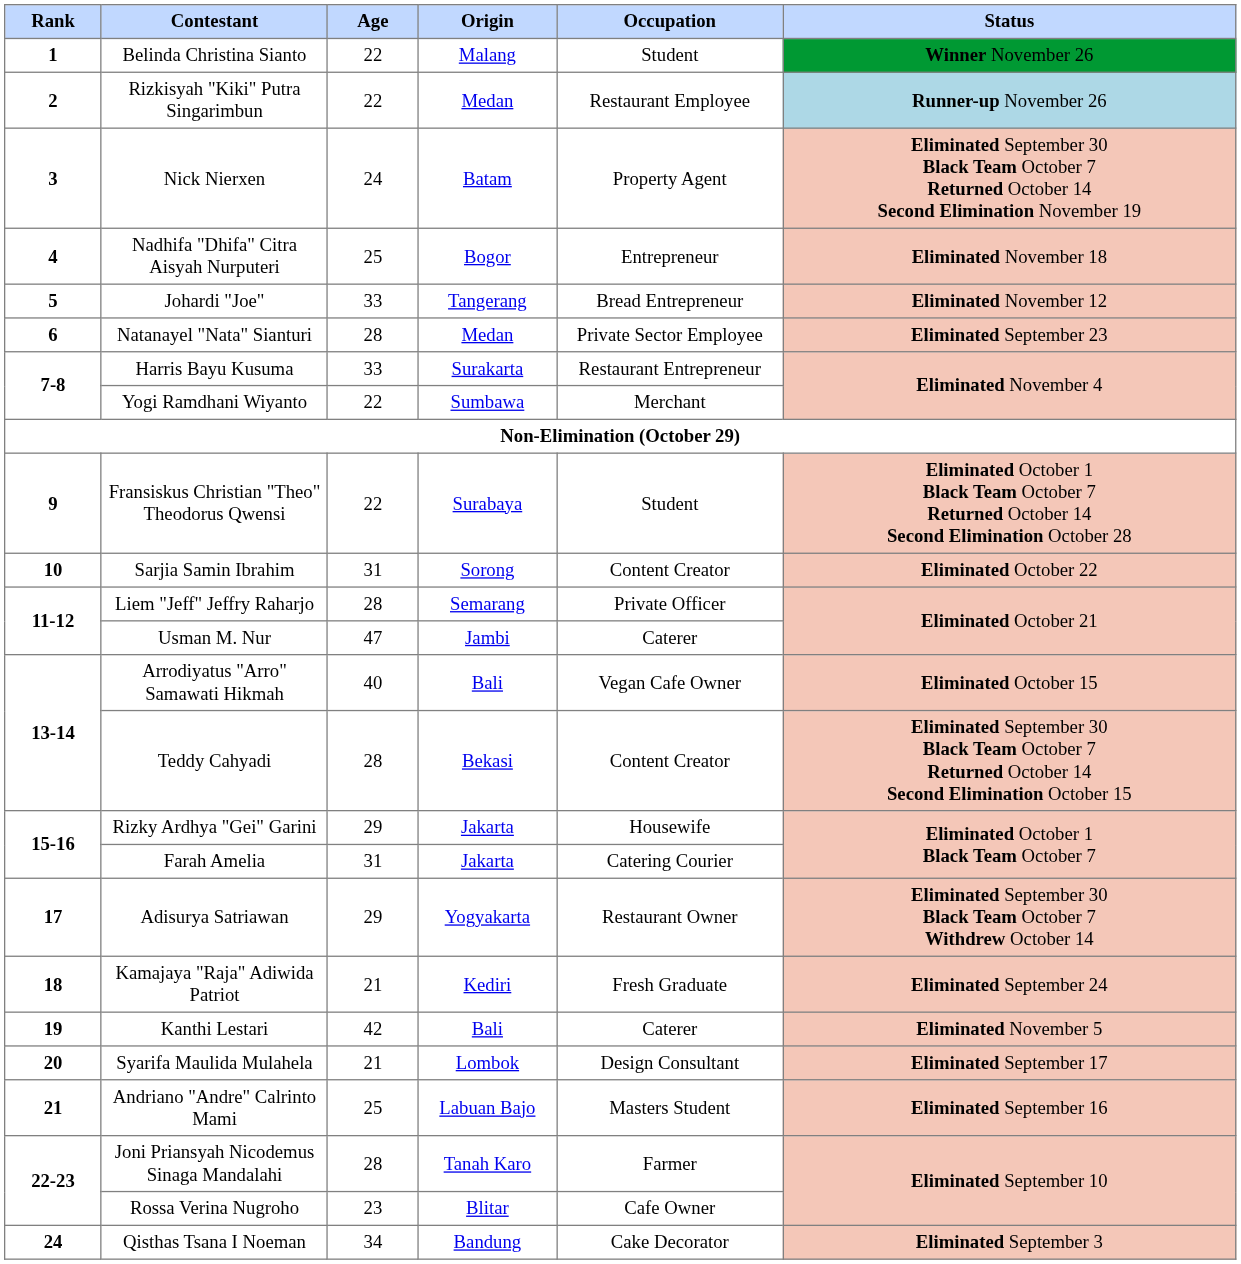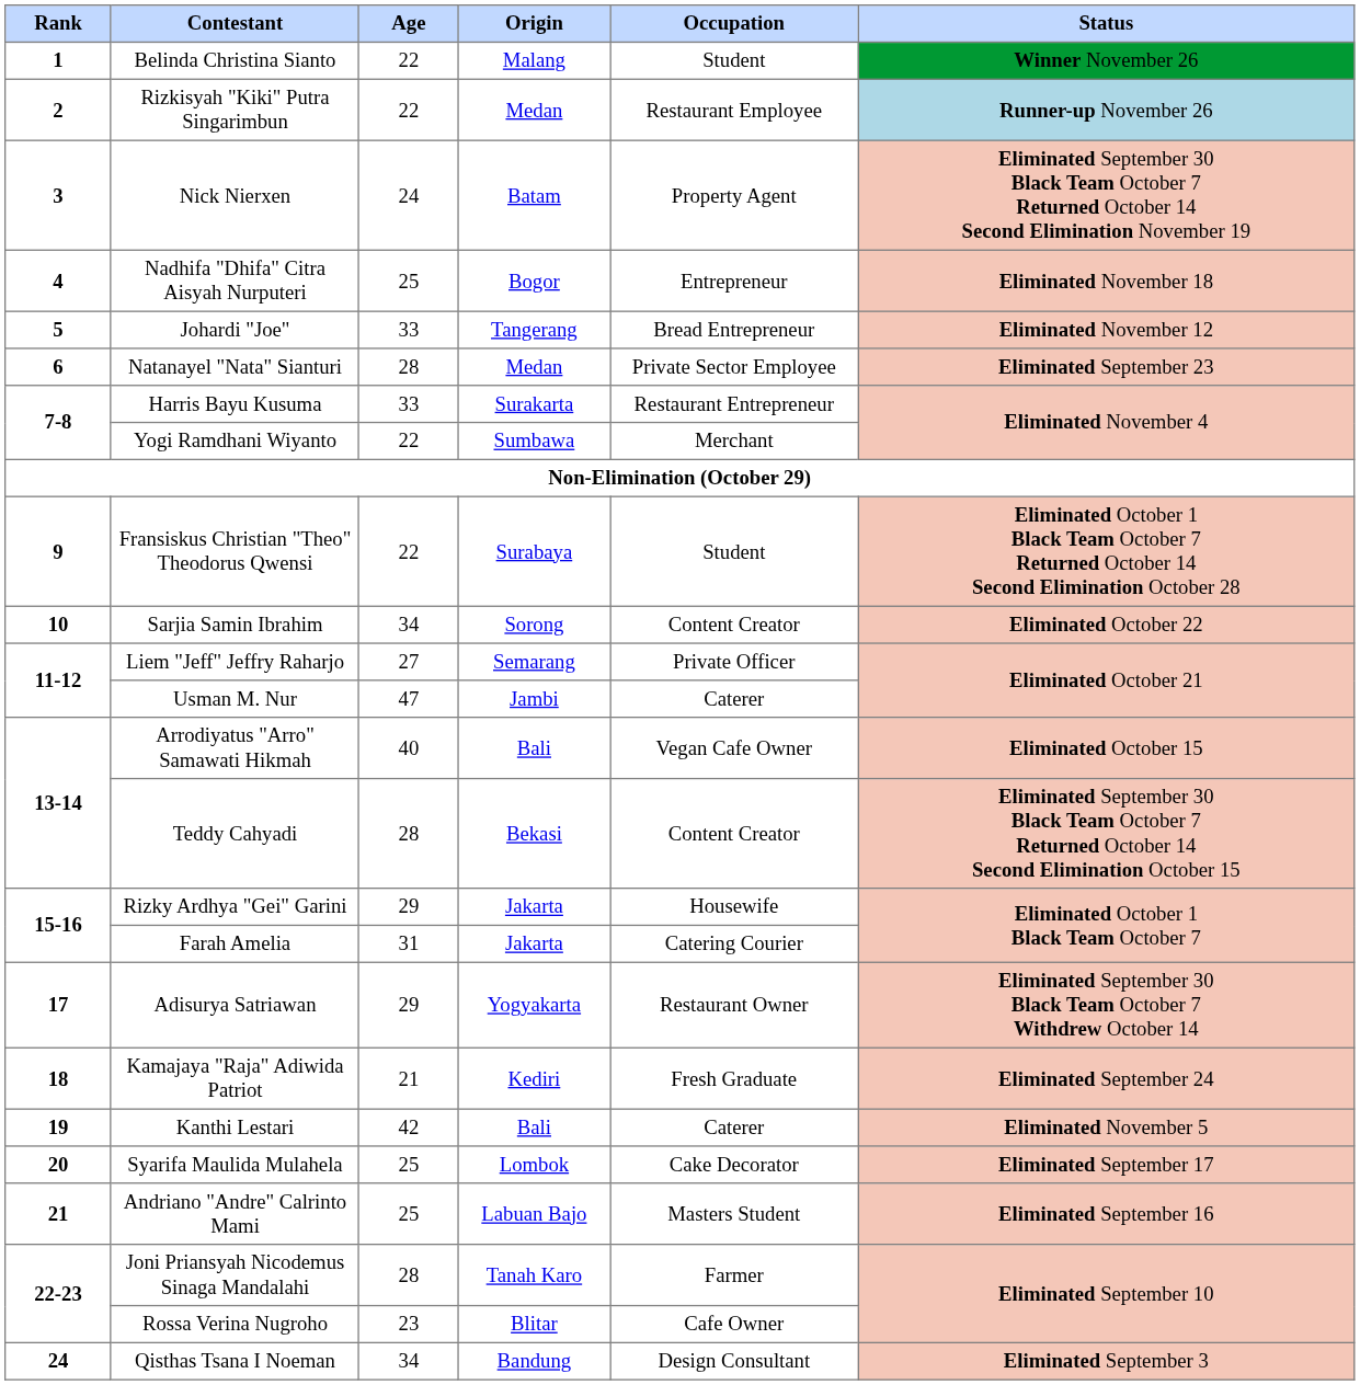Sarjia Samin Ibrahim | Age: 31 -> 34
Liem "Jeff" Jeffry Raharjo | Age: 28 -> 27
Syarifa Maulida Mulahela | Age: 21 -> 25
Syarifa Maulida Mulahela | Occupation: Design Consultant -> Cake Decorator
Qisthas Tsana I Noeman | Occupation: Cake Decorator -> Design Consultant
